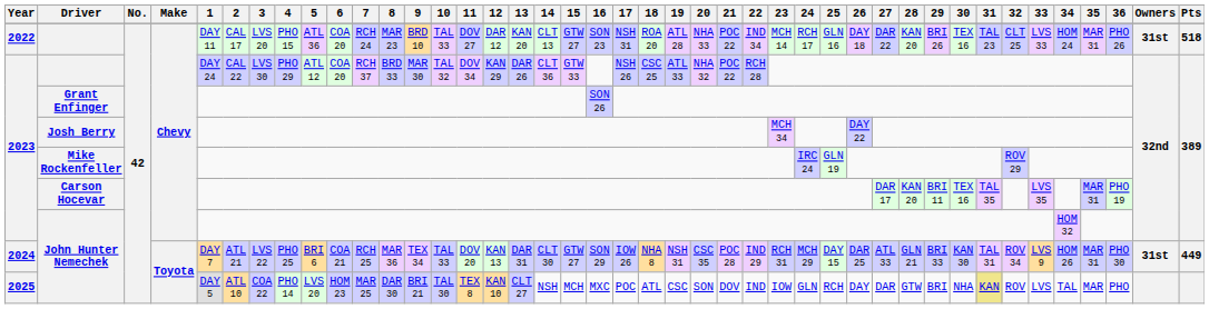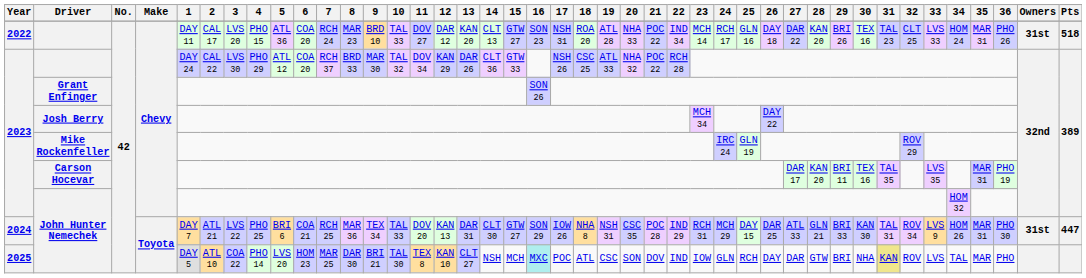2024 / John Hunter Nemechek | Pts: 449 -> 447
2025 / John Hunter Nemechek | 16: no background -> paleturquoise background
